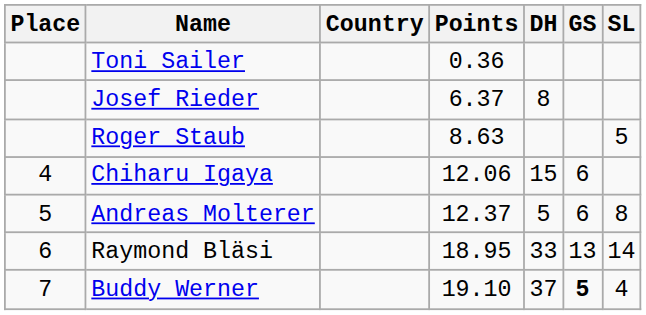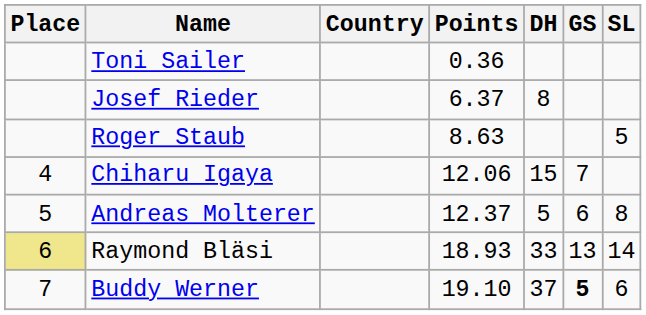Chiharu Igaya | GS: 6 -> 7
Raymond Bläsi | Place: no background -> khaki background
Raymond Bläsi | Points: 18.95 -> 18.93
Buddy Werner | SL: 4 -> 6
